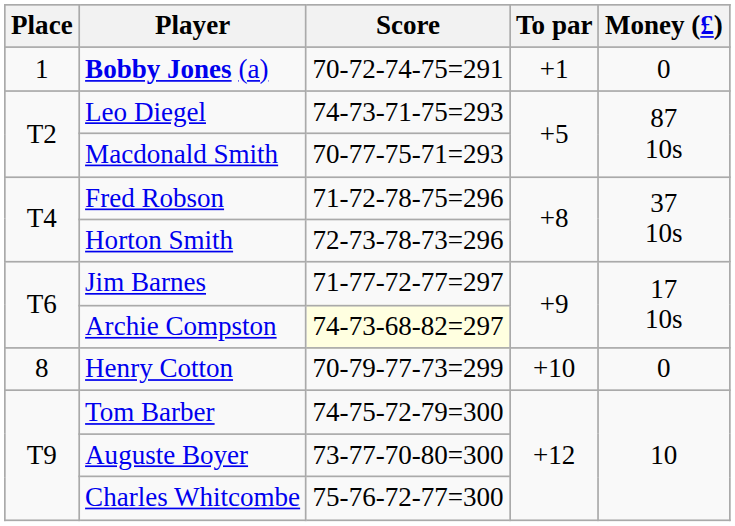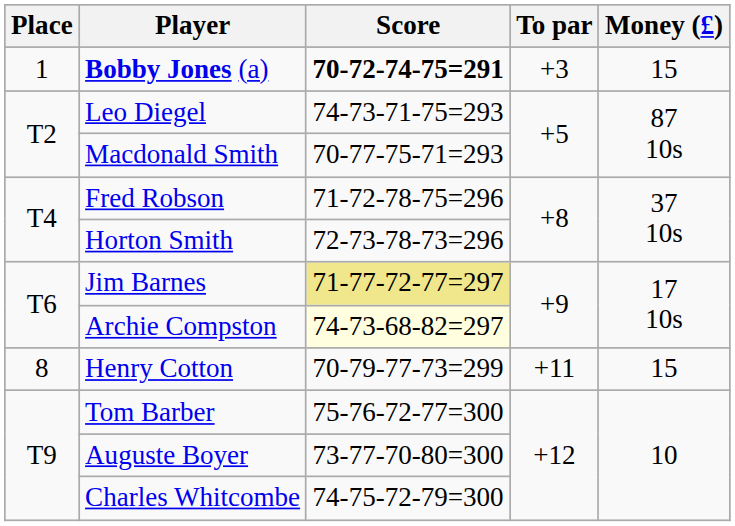Bobby Jones (a) | Score: normal -> bold
Bobby Jones (a) | To par: +1 -> +3
Bobby Jones (a) | Money (£): 0 -> 15
Jim Barnes | Score: no background -> khaki background
Henry Cotton | To par: +10 -> +11
Henry Cotton | Money (£): 0 -> 15
Tom Barber | Score: 74-75-72-79=300 -> 75-76-72-77=300
Charles Whitcombe | Score: 75-76-72-77=300 -> 74-75-72-79=300
